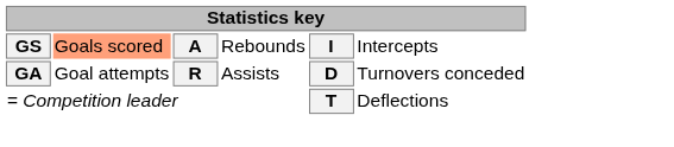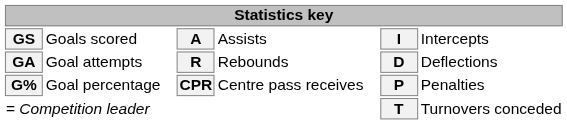GS | column 2: lightsalmon background -> no background
GS | column 4: Rebounds -> Assists
GA | column 4: Assists -> Rebounds
GA | column 6: Turnovers conceded -> Deflections
+ row: G% | Goal percentage | CPR | Centre pass receives | P | Penalties
= Competition leader | column 6: Deflections -> Turnovers conceded
